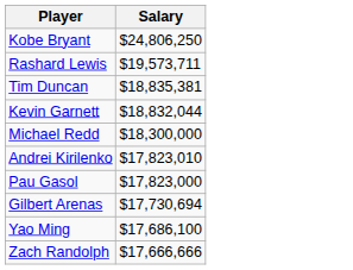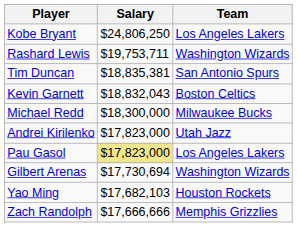+ column: Team | Los Angeles Lakers | Washington Wizards | San Antonio Spurs | Boston Celtics | Milwaukee Bucks | Utah Jazz | Los Angeles Lakers | Washington Wizards | Houston Rockets | Memphis Grizzlies
Rashard Lewis | Salary: $19,573,711 -> $19,753,711
Kevin Garnett | Salary: $18,832,044 -> $18,832,043
Andrei Kirilenko | Salary: $17,823,010 -> $17,823,000
Pau Gasol | Salary: no background -> khaki background
Yao Ming | Salary: $17,686,100 -> $17,682,103
